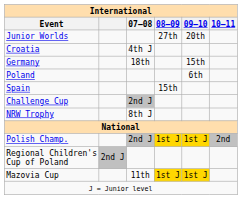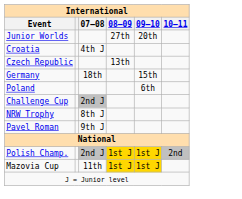+ row: Czech Republic | 13th
- row: Spain | 15th
+ row: Pavel Roman | 9th J
- row: Regional Children's Cup of Poland | 2nd J
